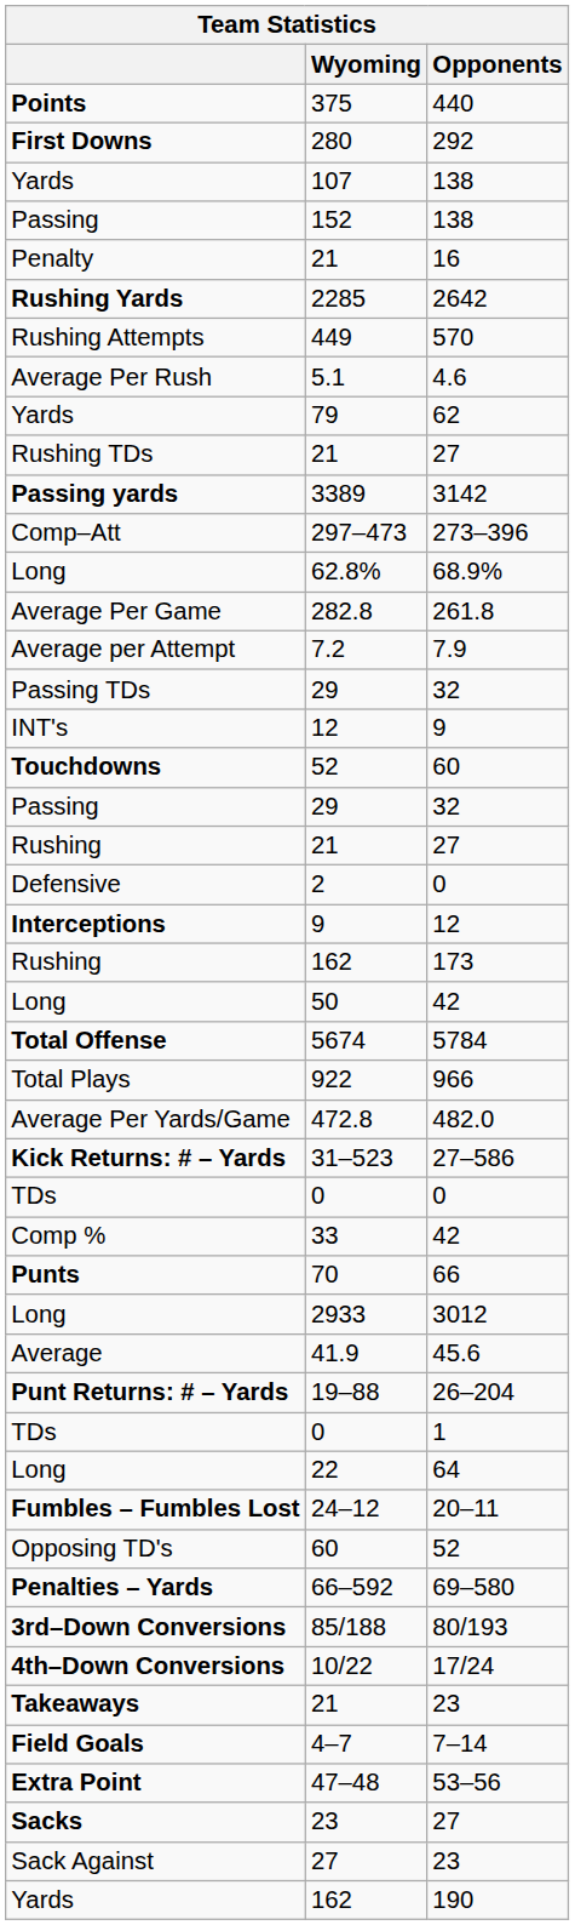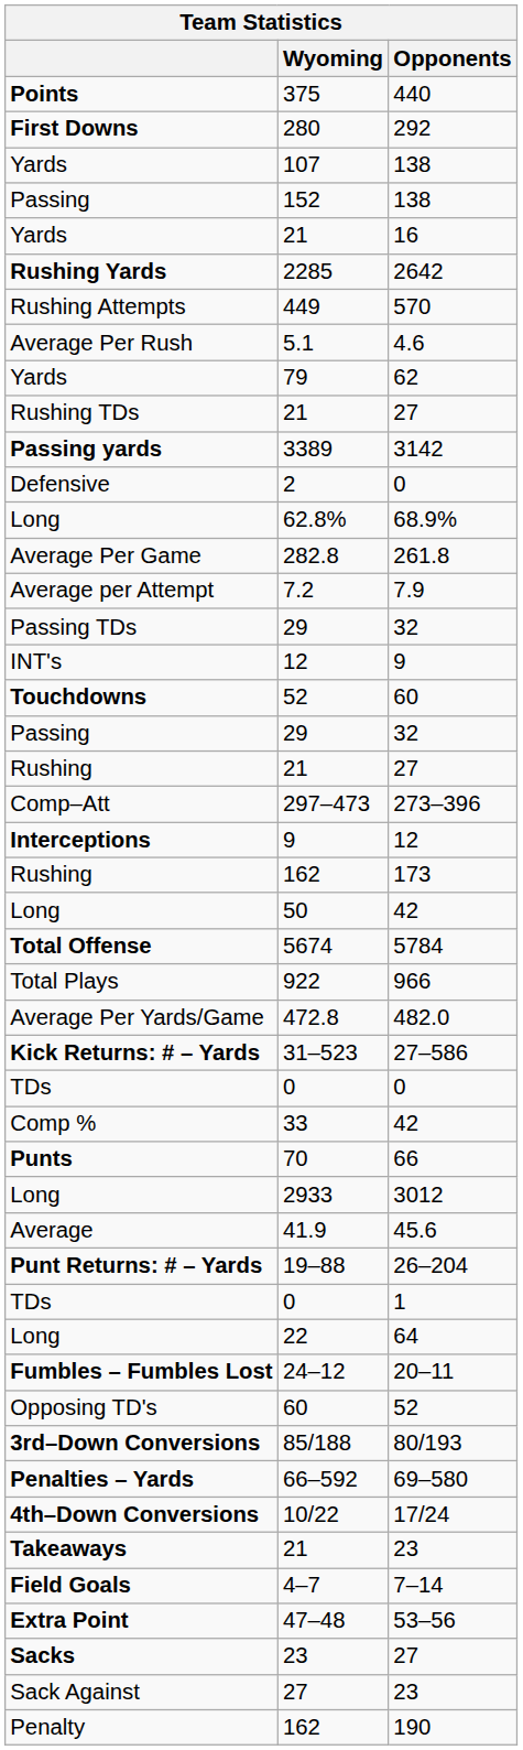21 / 16 | column 1: Penalty -> Yards
rows swapped: 297–473 <-> 2
rows swapped: 66–592 <-> 85/188
162 / 190 | column 1: Yards -> Penalty
